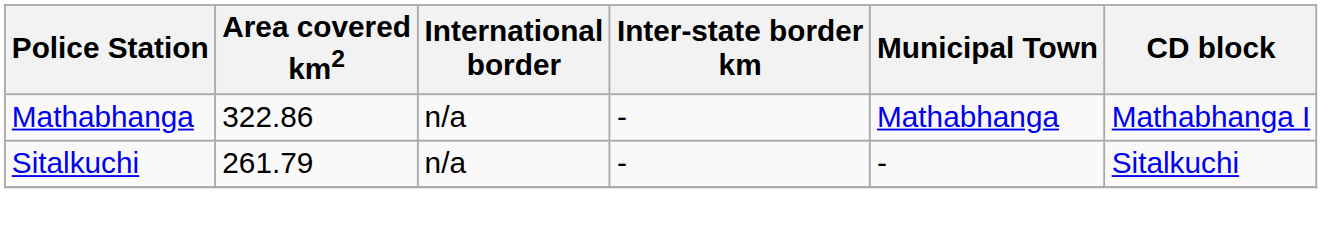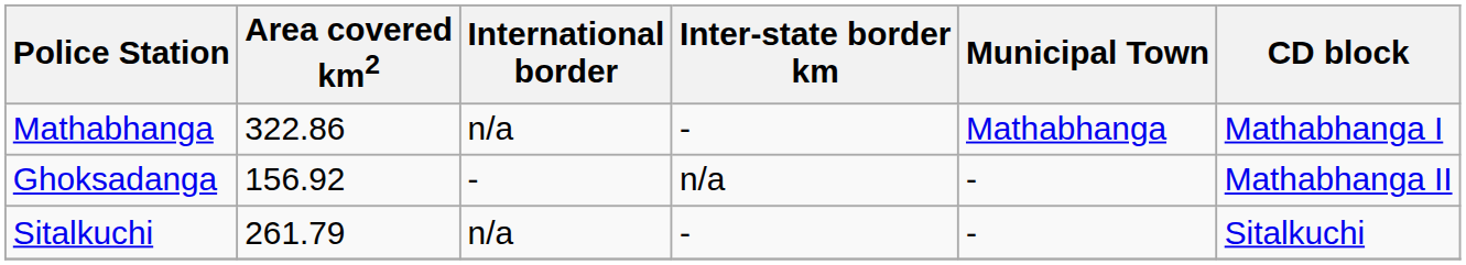+ row: Ghoksadanga | 156.92 | - | n/a | - | Mathabhanga II
